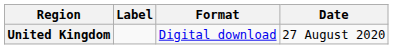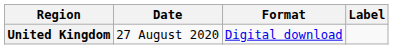columns swapped: Date <-> Label
